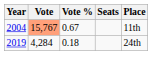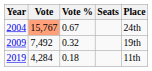2004 | Place: 11th -> 24th
+ row: 2009 | 7,492 | 0.32 | 19th
2019 | Place: 24th -> 11th
